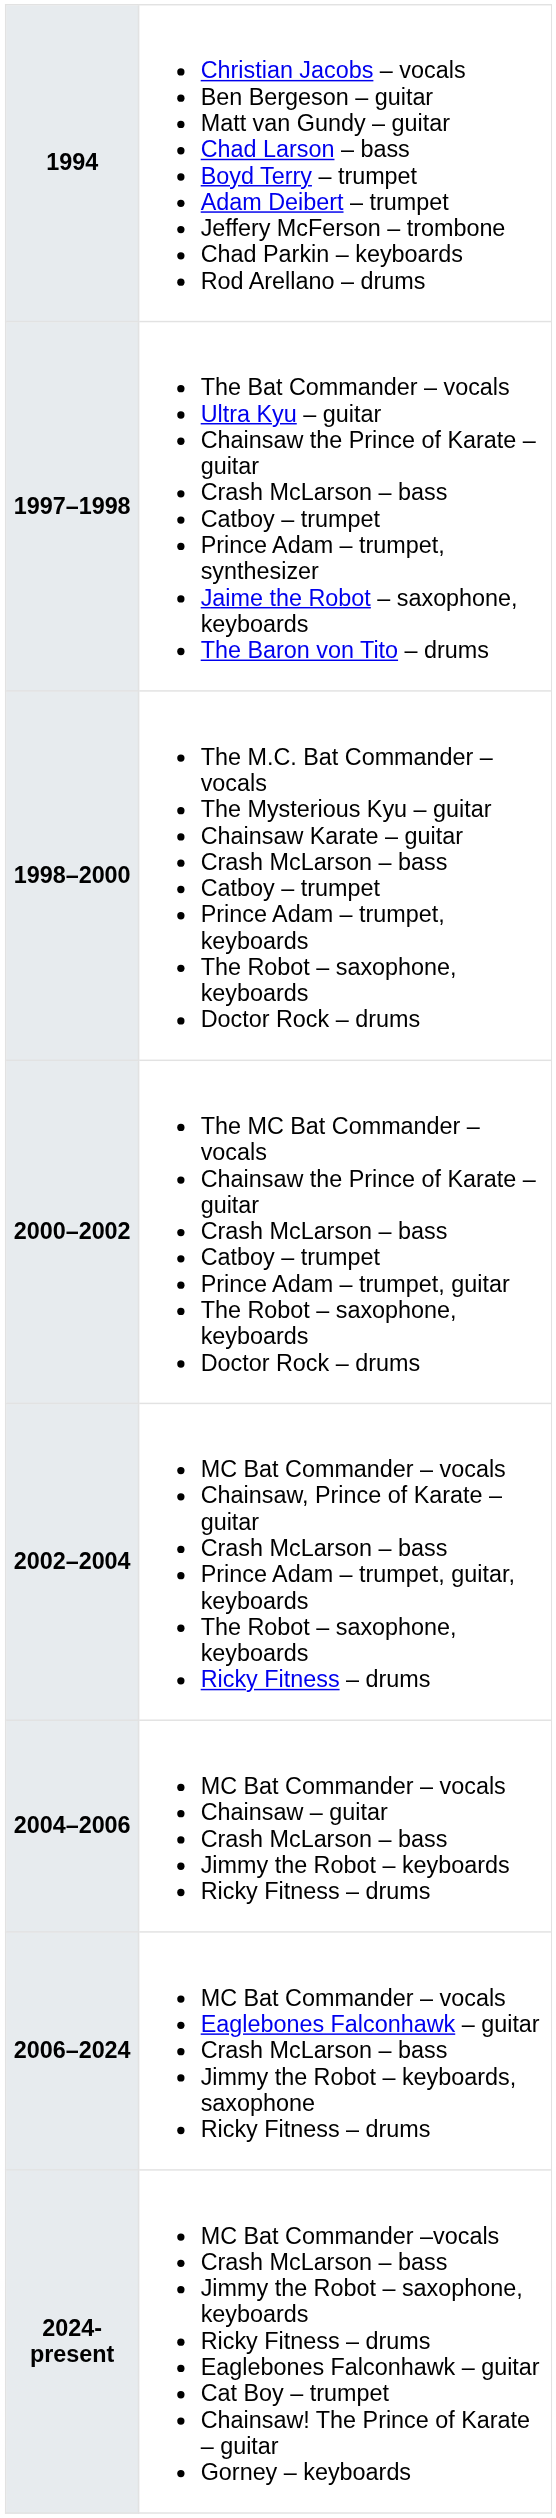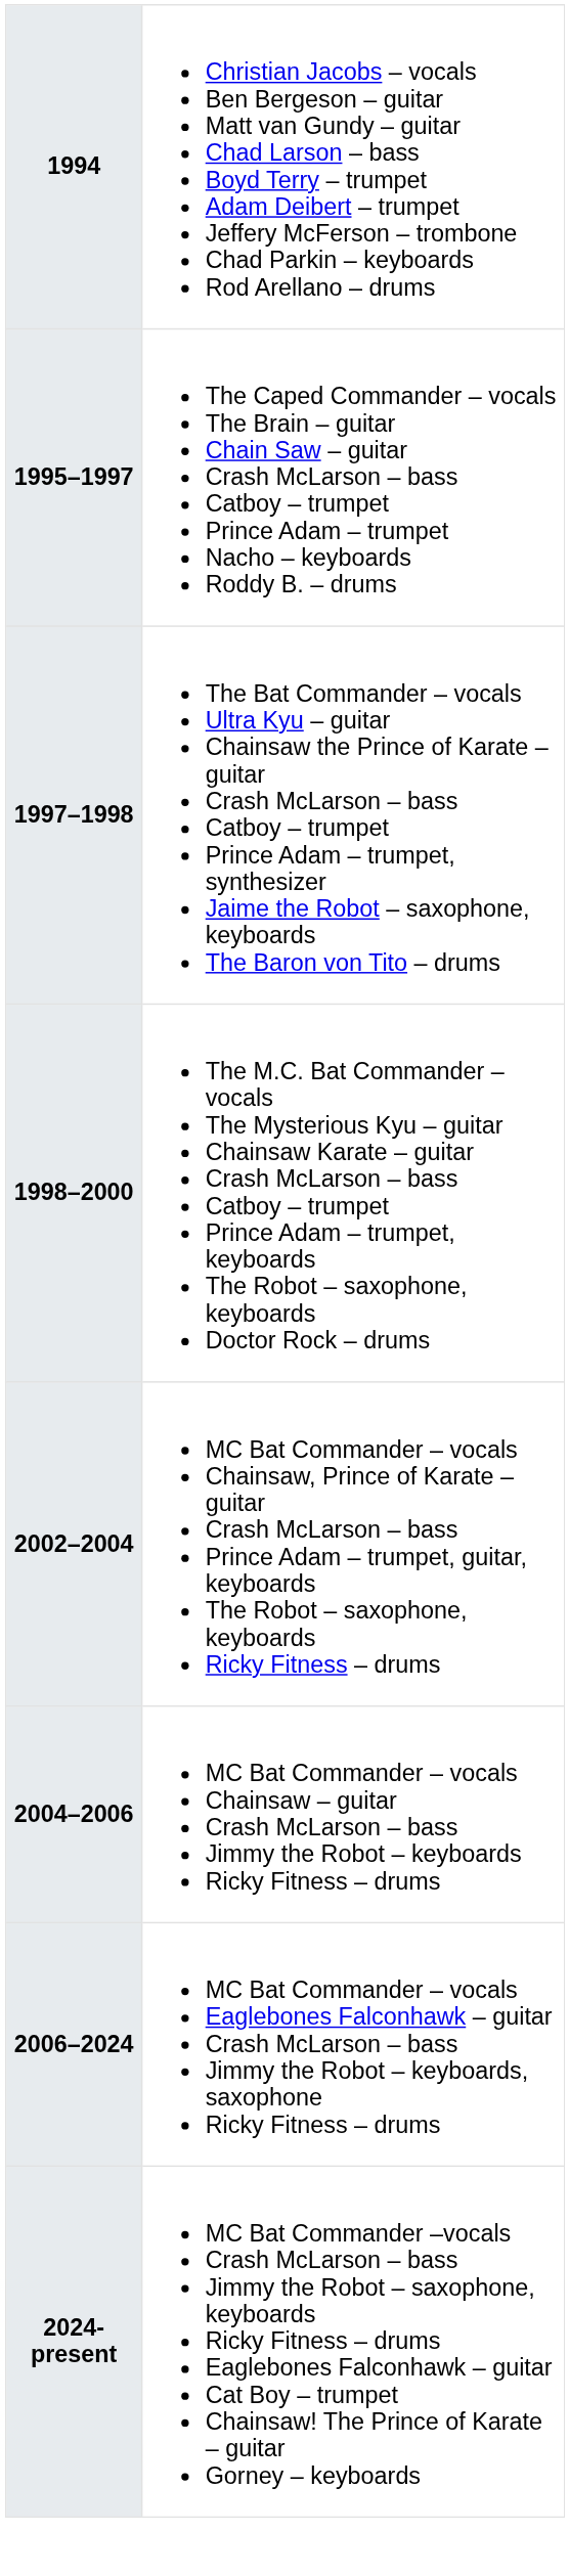+ row: 1995–1997 | The Caped Commander – vocals The Brain – guitar Chain Saw – guitar Crash McLarson – bass Catboy – trumpet Prince Adam – trumpet Nacho – keyboards Roddy B. – drums
- row: 2000–2002 | The MC Bat Commander – vocals Chainsaw the Prince of Karate – guitar Crash McLarson – bass Catboy – trumpet Prince Adam – trumpet, guitar The Robot – saxophone, keyboards Doctor Rock – drums
